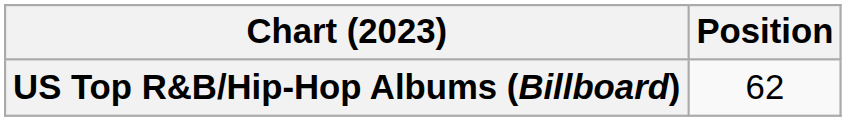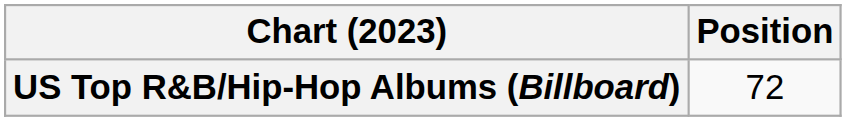US Top R&B/Hip-Hop Albums (Billboard) | Position: 62 -> 72
